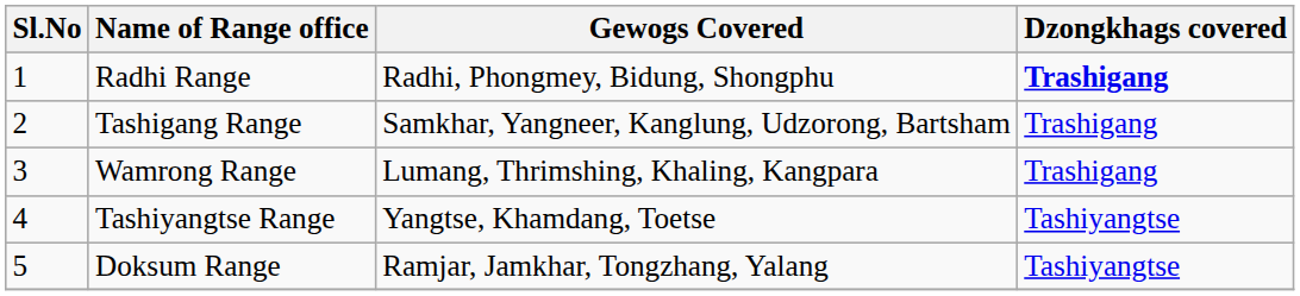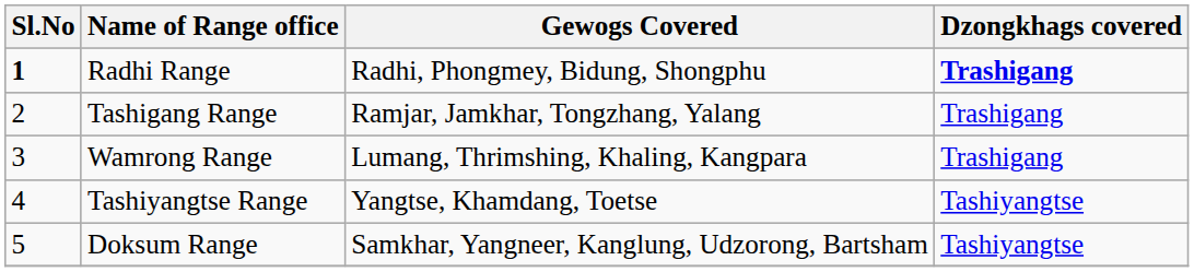Radhi Range | Sl.No: normal -> bold
Tashigang Range | Gewogs Covered: Samkhar, Yangneer, Kanglung, Udzorong, Bartsham -> Ramjar, Jamkhar, Tongzhang, Yalang
Doksum Range | Gewogs Covered: Ramjar, Jamkhar, Tongzhang, Yalang -> Samkhar, Yangneer, Kanglung, Udzorong, Bartsham
